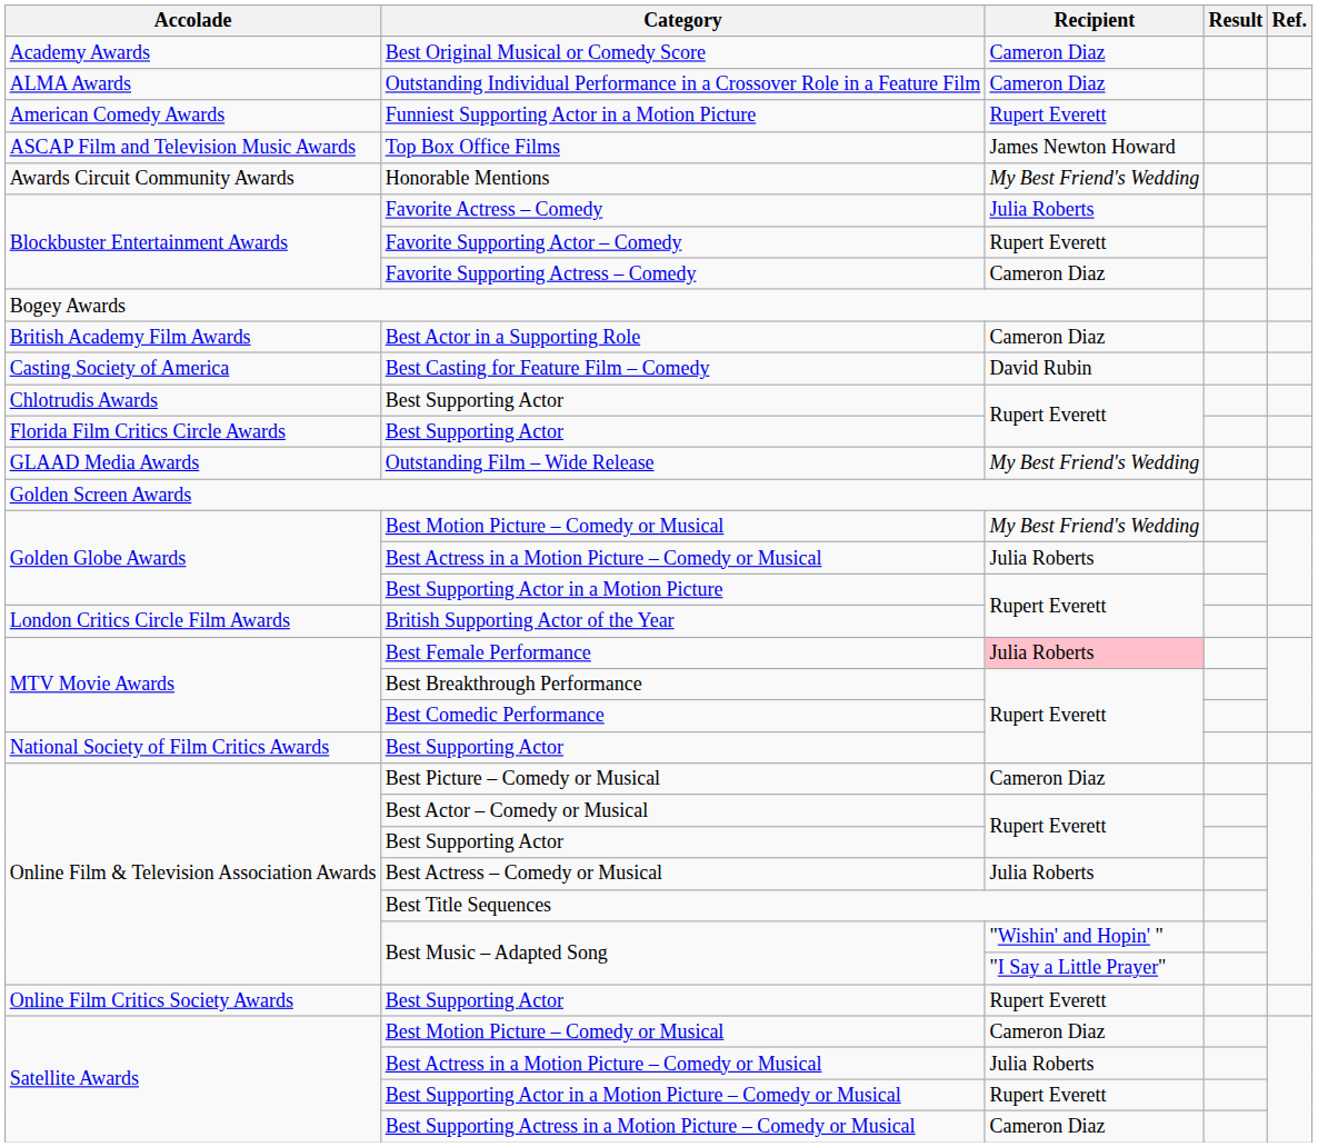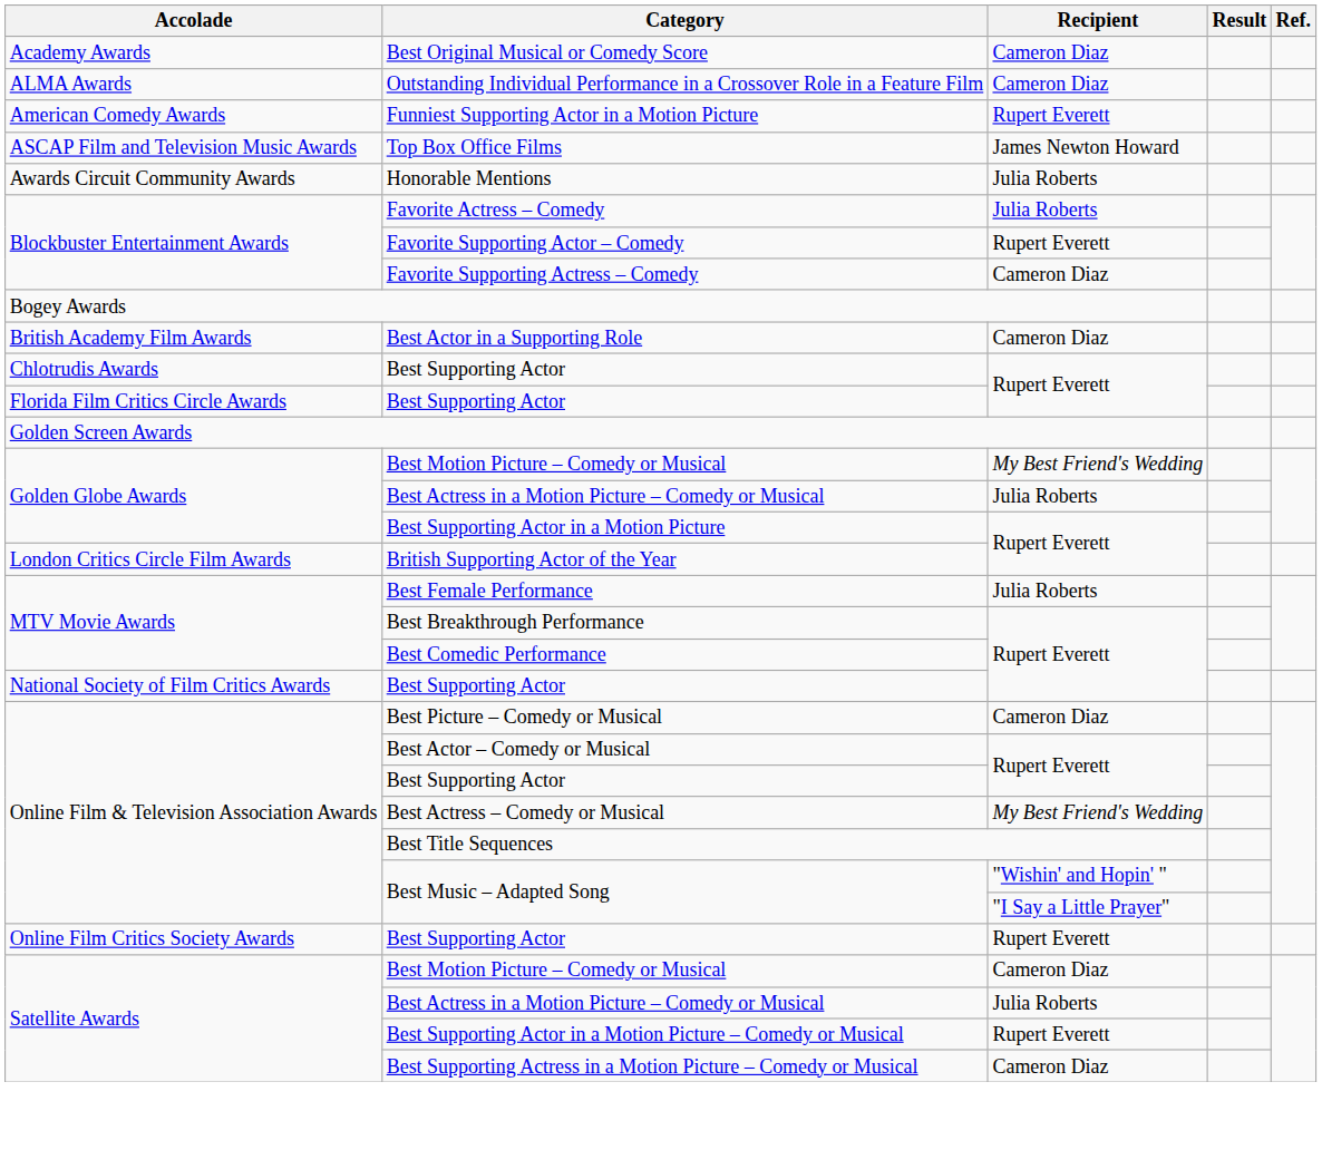Honorable Mentions | Recipient: My Best Friend's Wedding -> Julia Roberts
- row: Casting Society of America | Best Casting for Feature Film – Comedy | David Rubin
- row: GLAAD Media Awards | Outstanding Film – Wide Release | My Best Friend's Wedding
Best Female Performance | Recipient: pink background -> no background
Best Actress – Comedy or Musical | Recipient: Julia Roberts -> My Best Friend's Wedding
